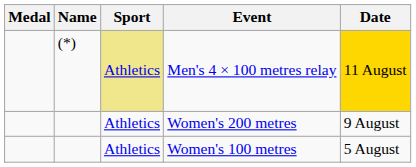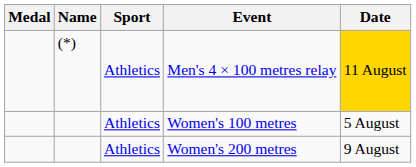Men's 4 × 100 metres relay | Sport: khaki background -> no background
rows swapped: Women's 100 metres <-> Women's 200 metres
